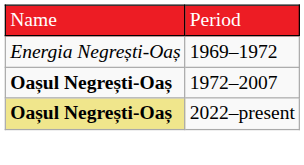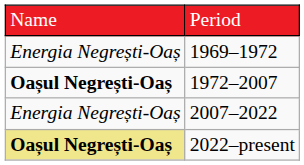+ row: Energia Negrești-Oaș | 2007–2022
